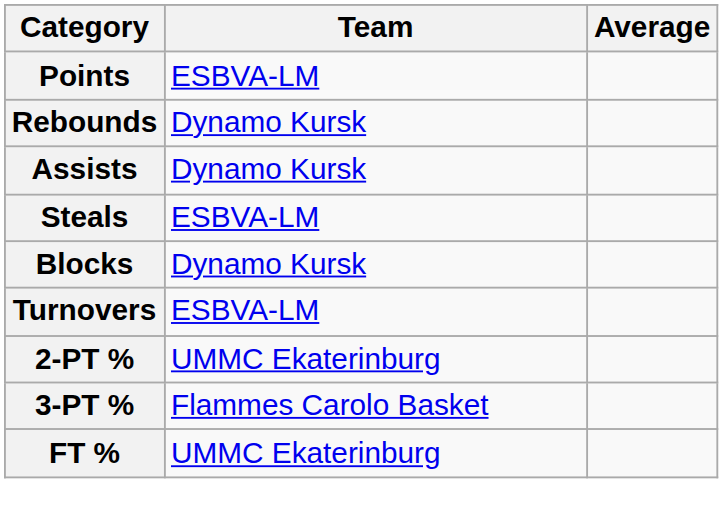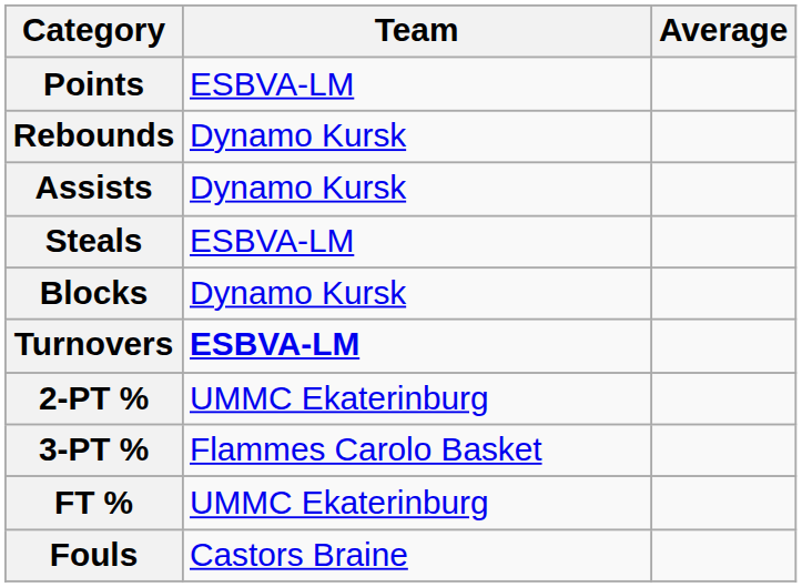Turnovers | Team: normal -> bold
+ row: Fouls | Castors Braine
